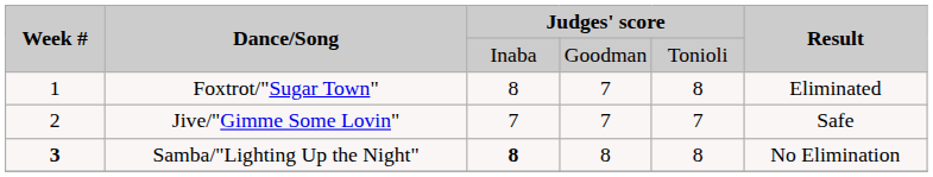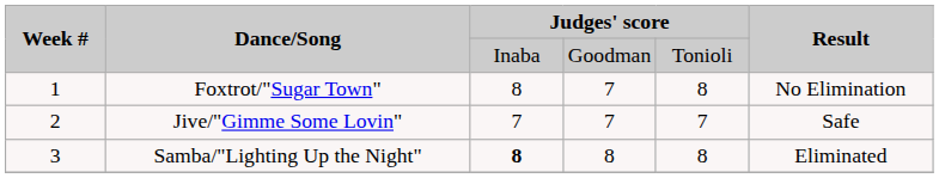Foxtrot/"Sugar Town" | Result: Eliminated -> No Elimination
Samba/"Lighting Up the Night" | Week #: bold -> normal
Samba/"Lighting Up the Night" | Result: No Elimination -> Eliminated
